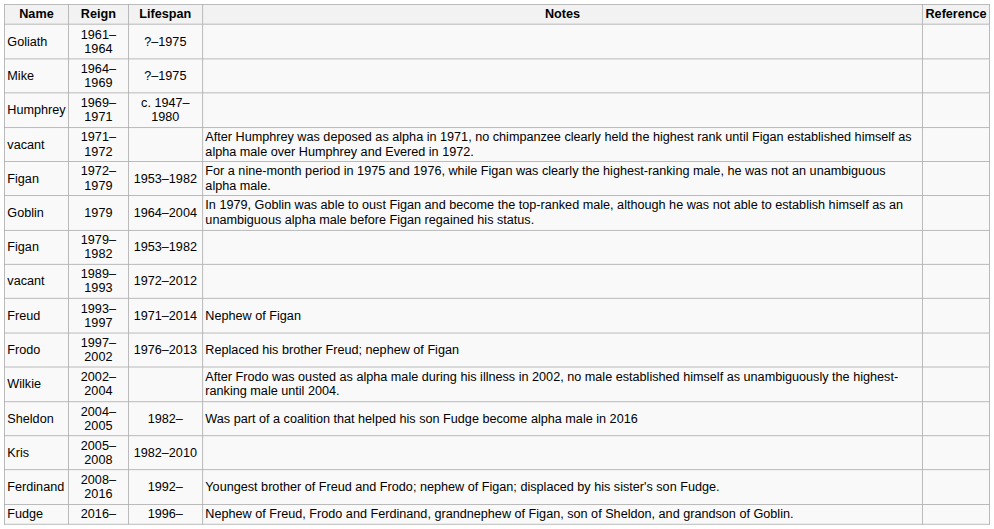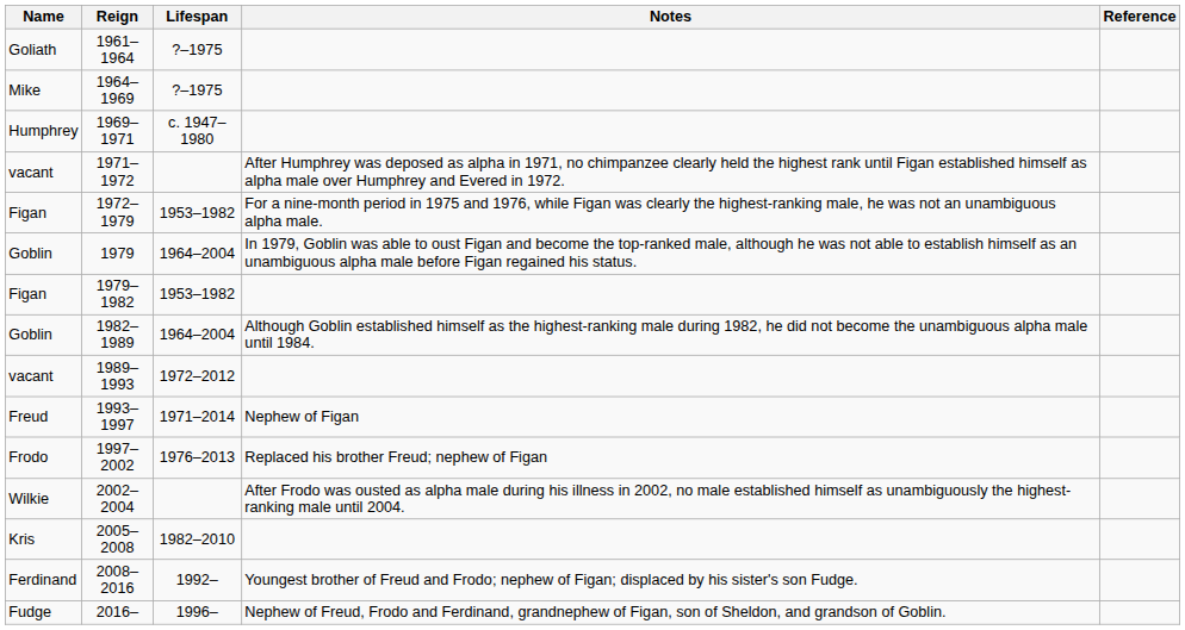+ row: Goblin | 1982–1989 | 1964–2004 | Although Goblin established himself as the highest-ranking male during 1982, he did not become the unambiguous alpha male until 1984.
- row: Sheldon | 2004–2005 | 1982– | Was part of a coalition that helped his son Fudge become alpha male in 2016
